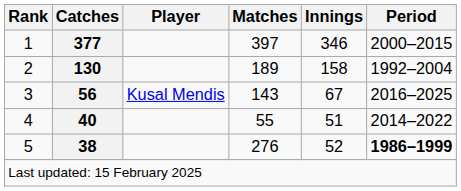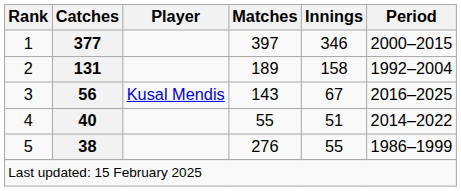2 | Catches: 130 -> 131
5 | Innings: 52 -> 55
5 | Period: bold -> normal
